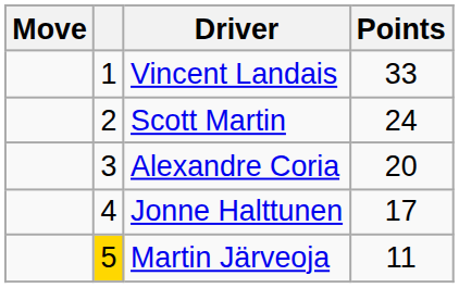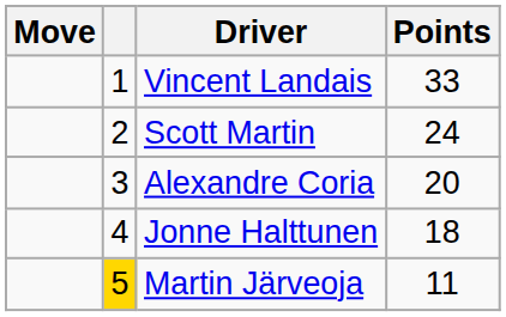Jonne Halttunen | Points: 17 -> 18
